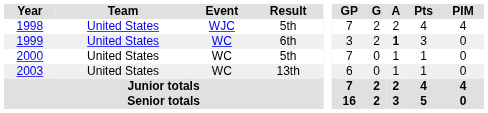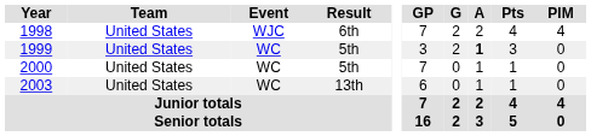1998 | Result: 5th -> 6th
1999 | Result: 6th -> 5th
